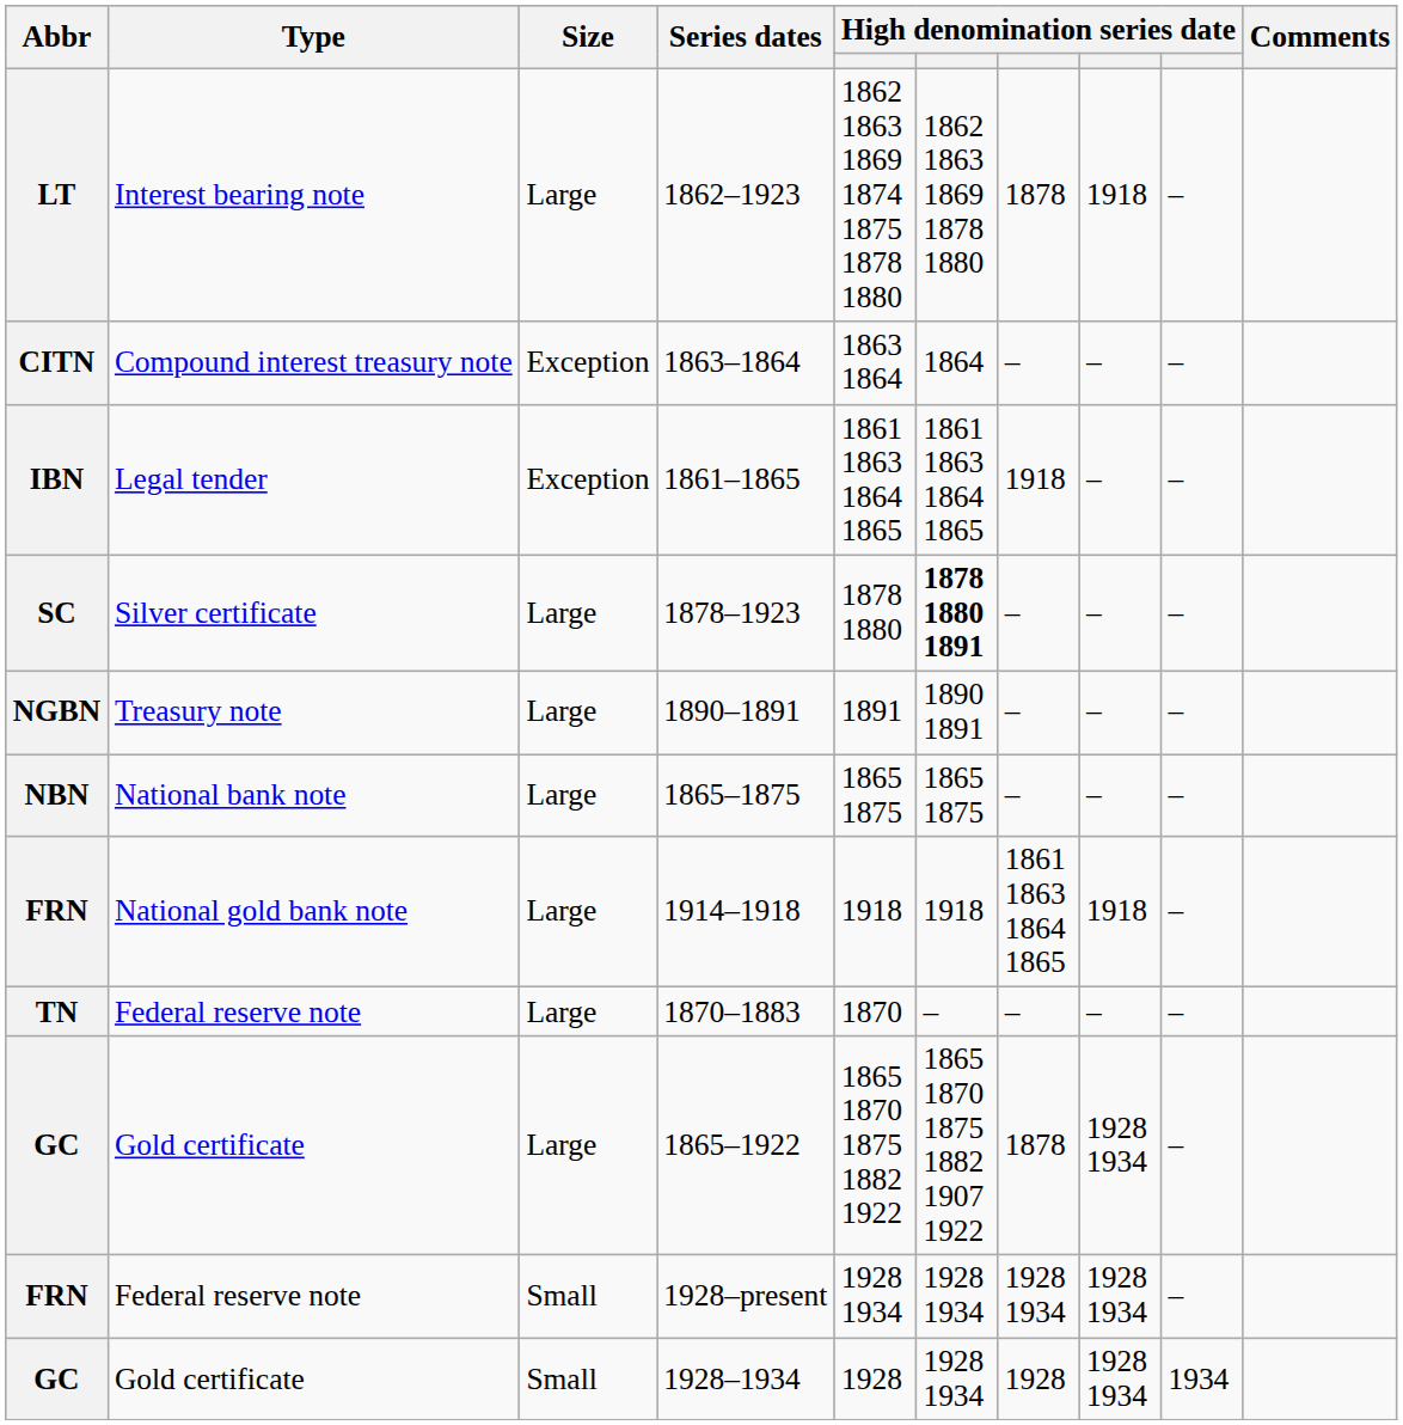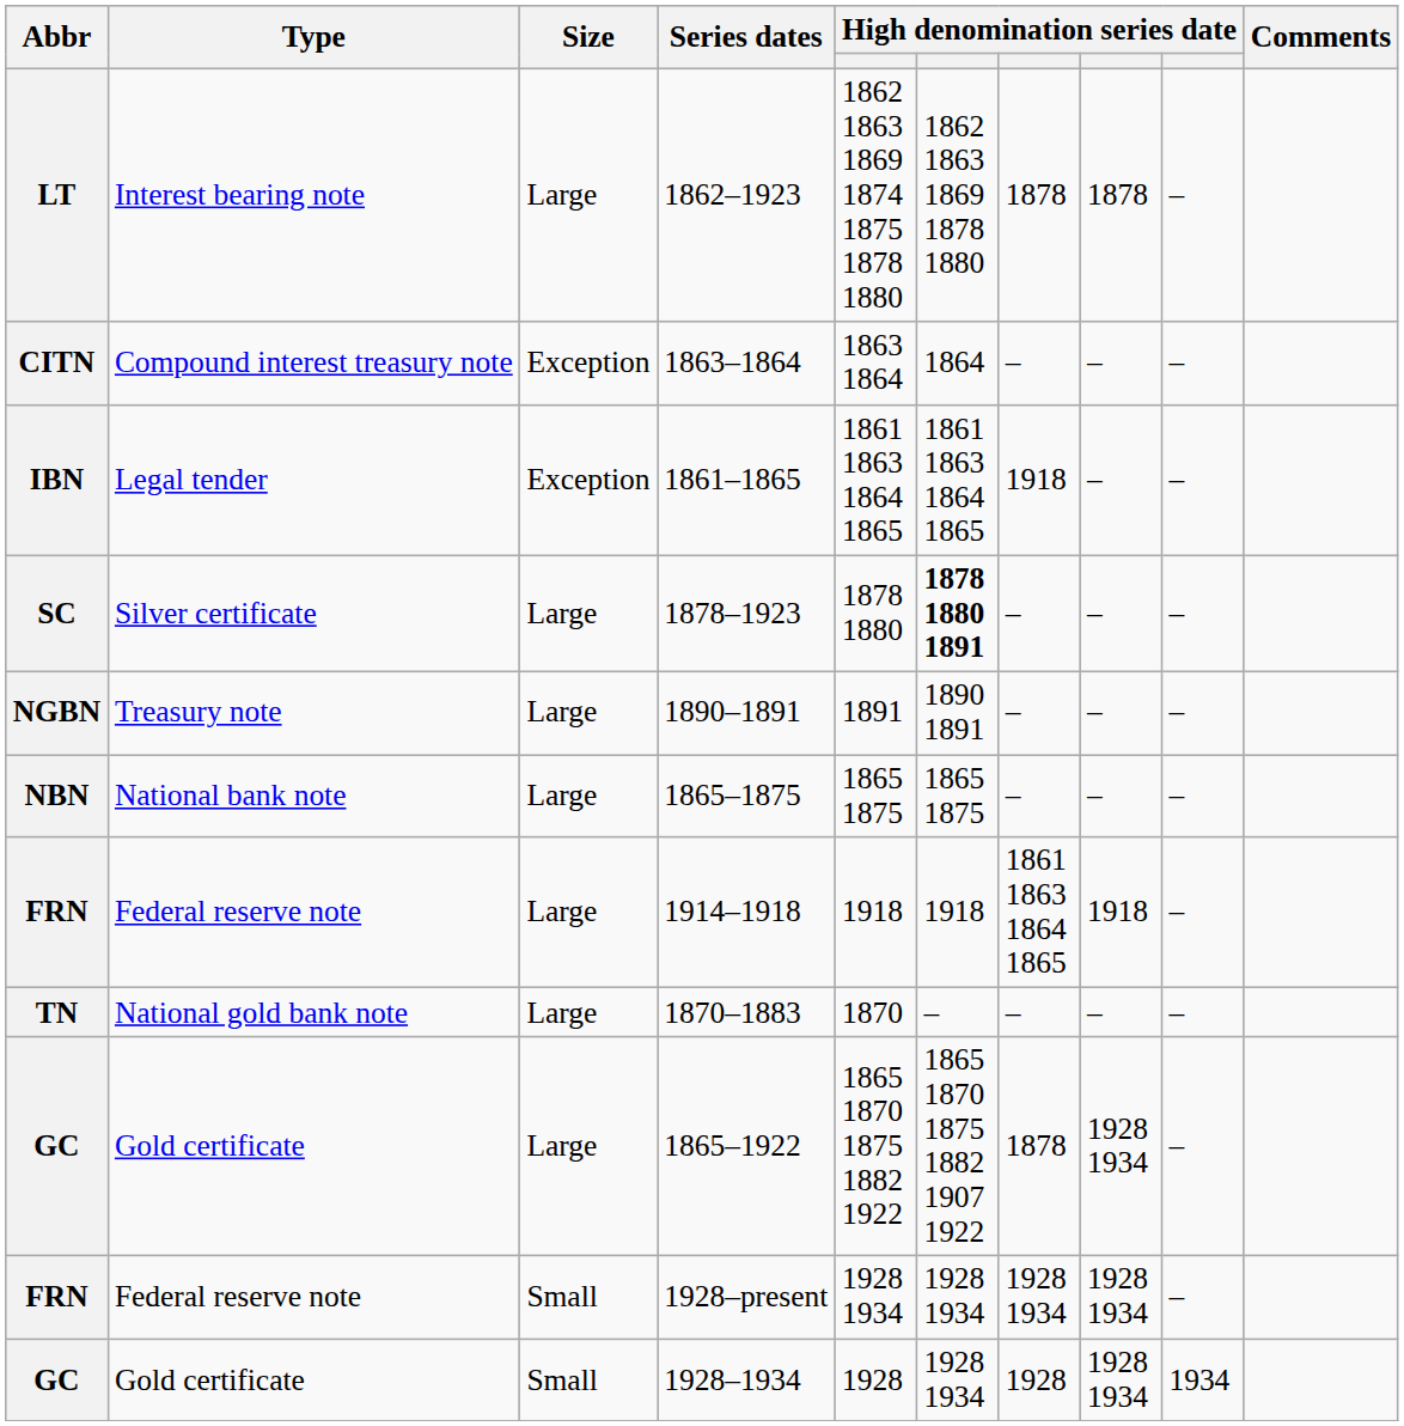1862–1923 | column 8: 1918 -> 1878
1914–1918 | Type: National gold bank note -> Federal reserve note
1870–1883 | Type: Federal reserve note -> National gold bank note
